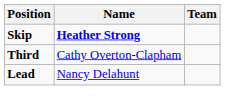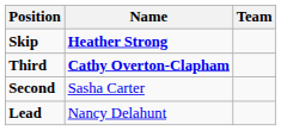Third | Name: normal -> bold
+ row: Second | Sasha Carter
